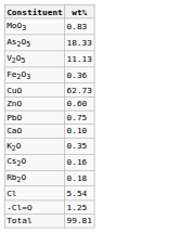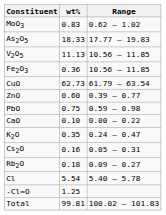+ column: Range | 0.62 – 1.02 | 17.77 – 19.83 | 10.56 – 11.85 | 10.56 – 11.85 | 61.79 – 63.54 | 0.39 – 0.77 | 0.59 – 0.98 | 0.00 – 0.22 | 0.24 – 0.47 | 0.05 – 0.31 | 0.09 – 0.27 | 5.40 – 5.78 | 100.02 – 101.83
